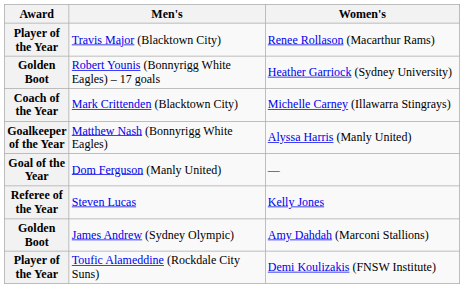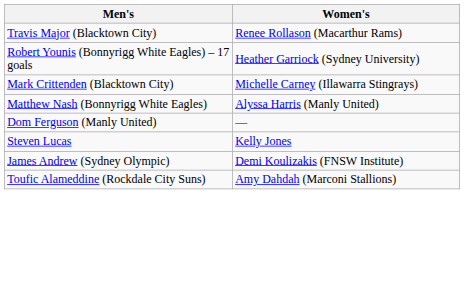- column: Award | Player of the Year | Golden Boot | Coach of the Year | Goalkeeper of the Year | Goal of the Year | Referee of the Year | Golden Boot | Player of the Year
James Andrew (Sydney Olympic) | Women's: Amy Dahdah (Marconi Stallions) -> Demi Koulizakis (FNSW Institute)
Toufic Alameddine (Rockdale City Suns) | Women's: Demi Koulizakis (FNSW Institute) -> Amy Dahdah (Marconi Stallions)
